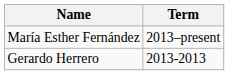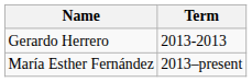rows swapped: Gerardo Herrero <-> María Esther Fernández
